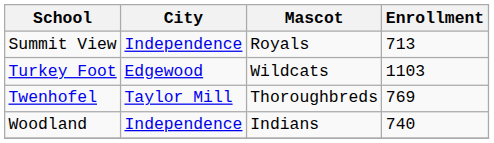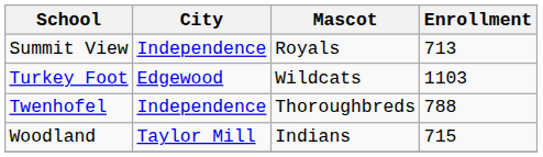Twenhofel | City: Taylor Mill -> Independence
Twenhofel | Enrollment: 769 -> 788
Woodland | City: Independence -> Taylor Mill
Woodland | Enrollment: 740 -> 715
